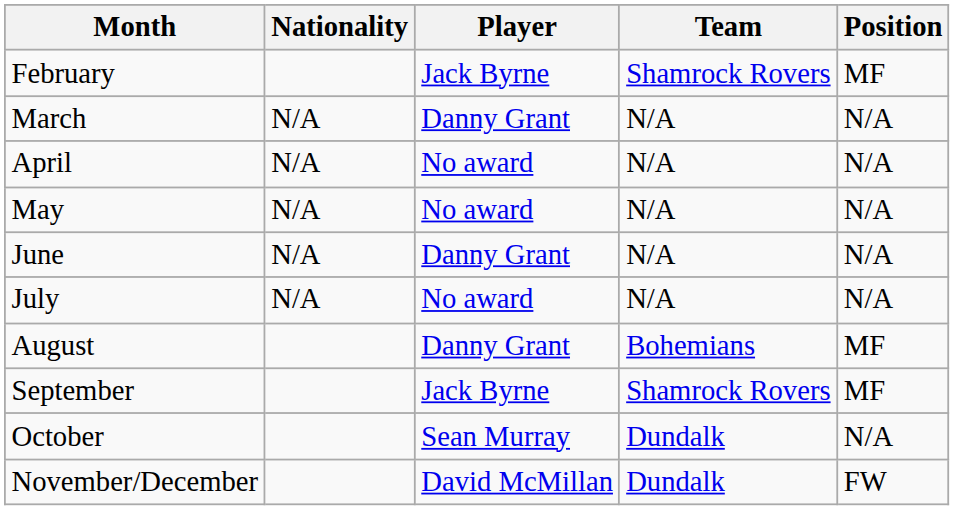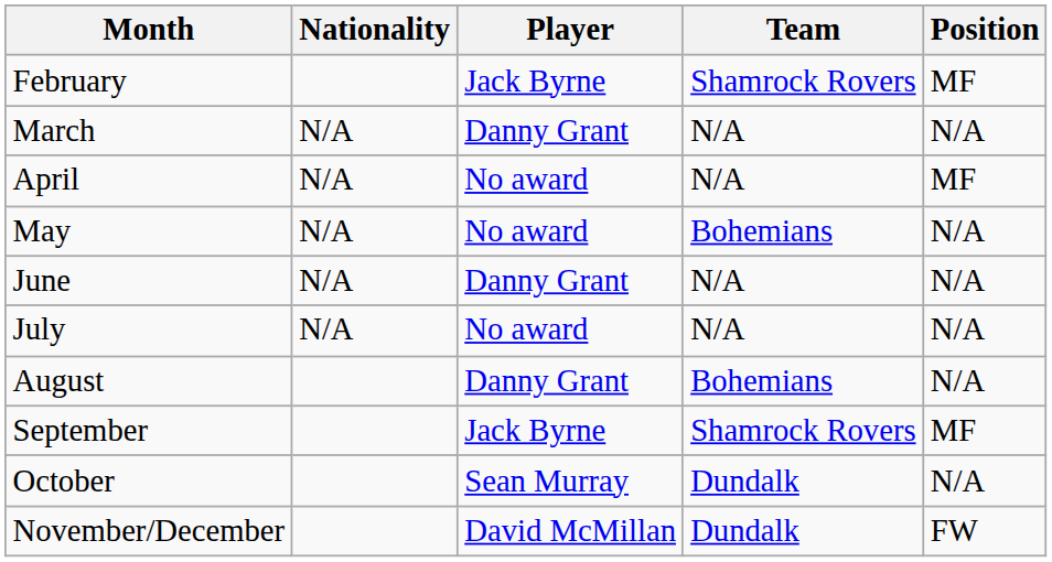April | Position: N/A -> MF
May | Team: N/A -> Bohemians
August | Position: MF -> N/A
